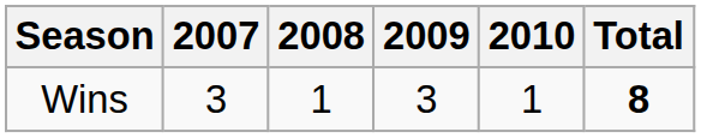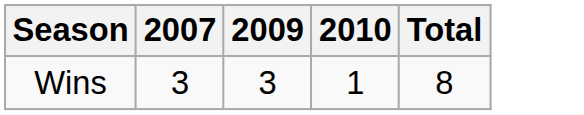- column: 2008 | 1
Wins | Total: bold -> normal
